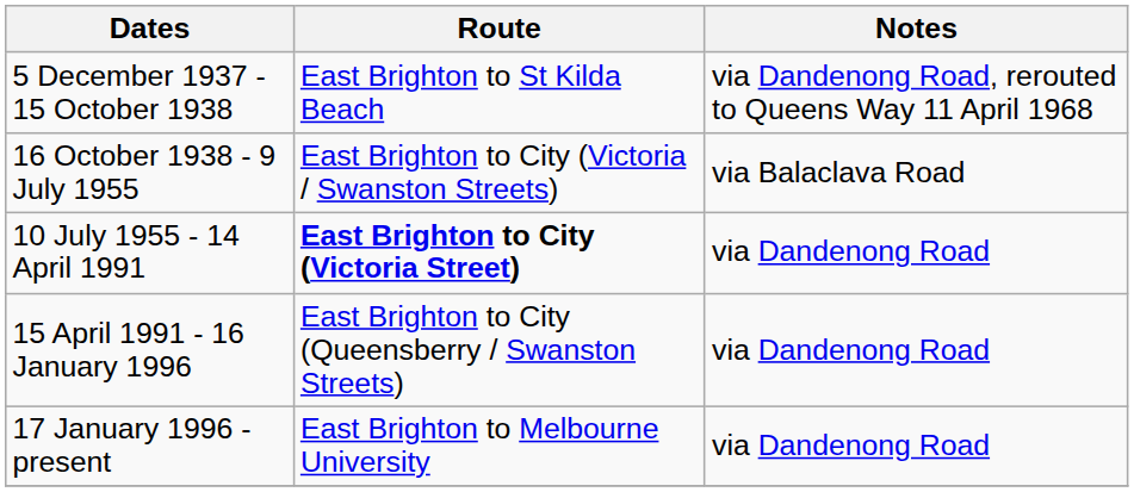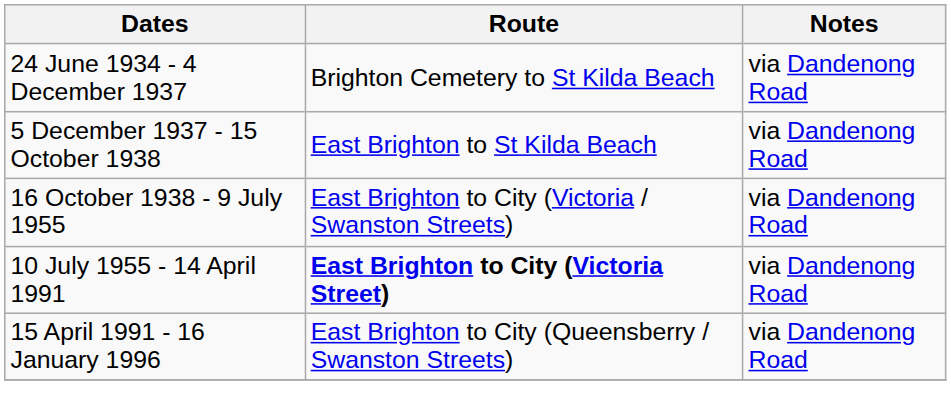+ row: 24 June 1934 - 4 December 1937 | Brighton Cemetery to St Kilda Beach | via Dandenong Road
5 December 1937 - 15 October 1938 | Notes: via Dandenong Road, rerouted to Queens Way 11 April 1968 -> via Dandenong Road
16 October 1938 - 9 July 1955 | Notes: via Balaclava Road -> via Dandenong Road
- row: 17 January 1996 - present | East Brighton to Melbourne University | via Dandenong Road
